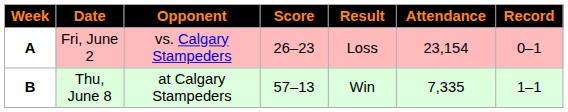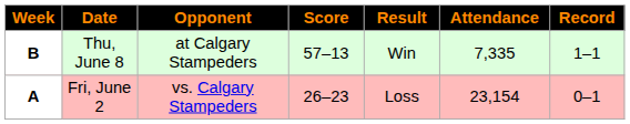rows swapped: Fri, June 2 <-> Thu, June 8
